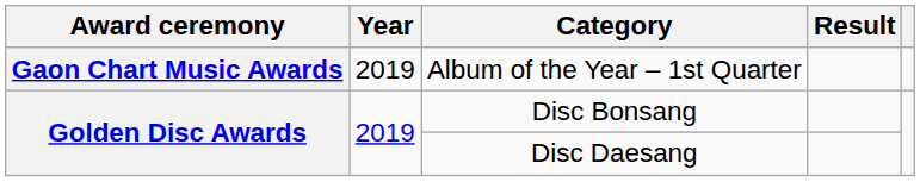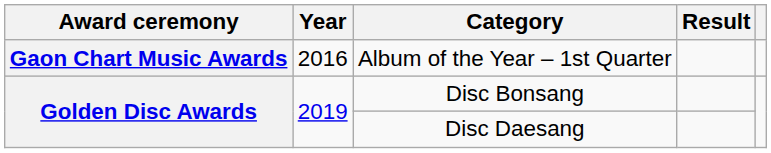Album of the Year – 1st Quarter | Year: 2019 -> 2016
